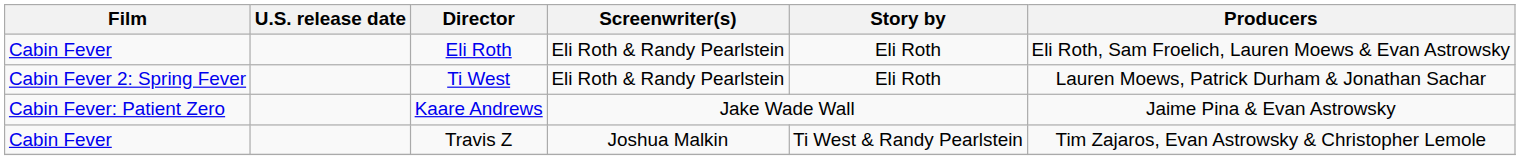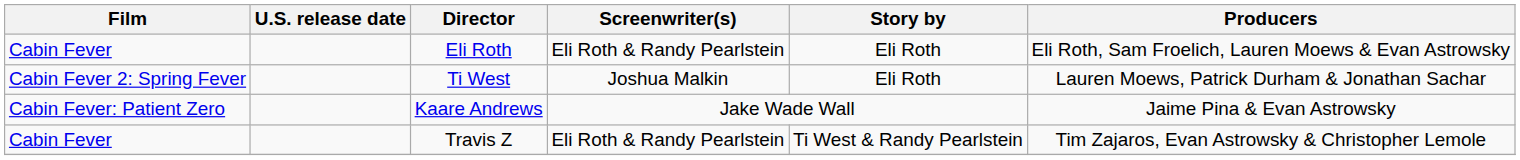Ti West | Screenwriter(s): Eli Roth & Randy Pearlstein -> Joshua Malkin
Travis Z | Screenwriter(s): Joshua Malkin -> Eli Roth & Randy Pearlstein
